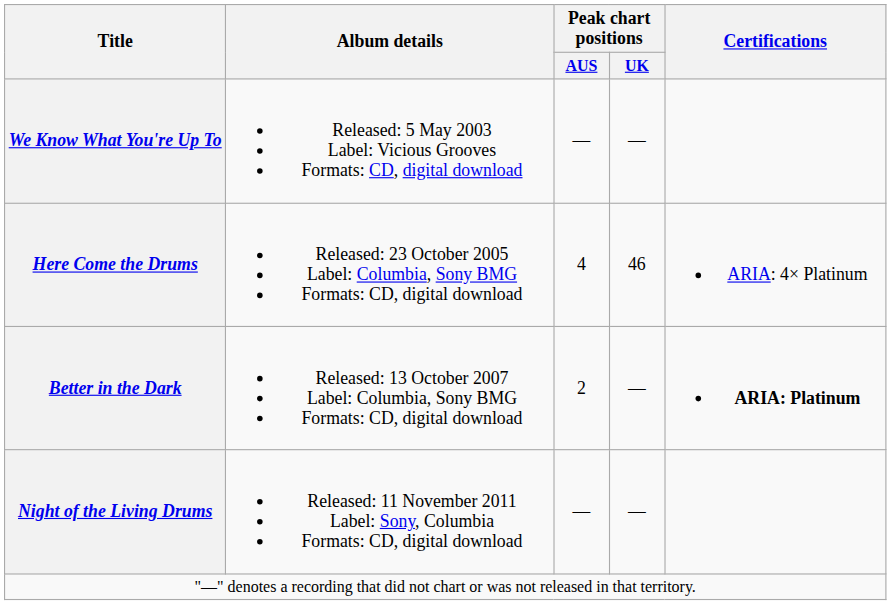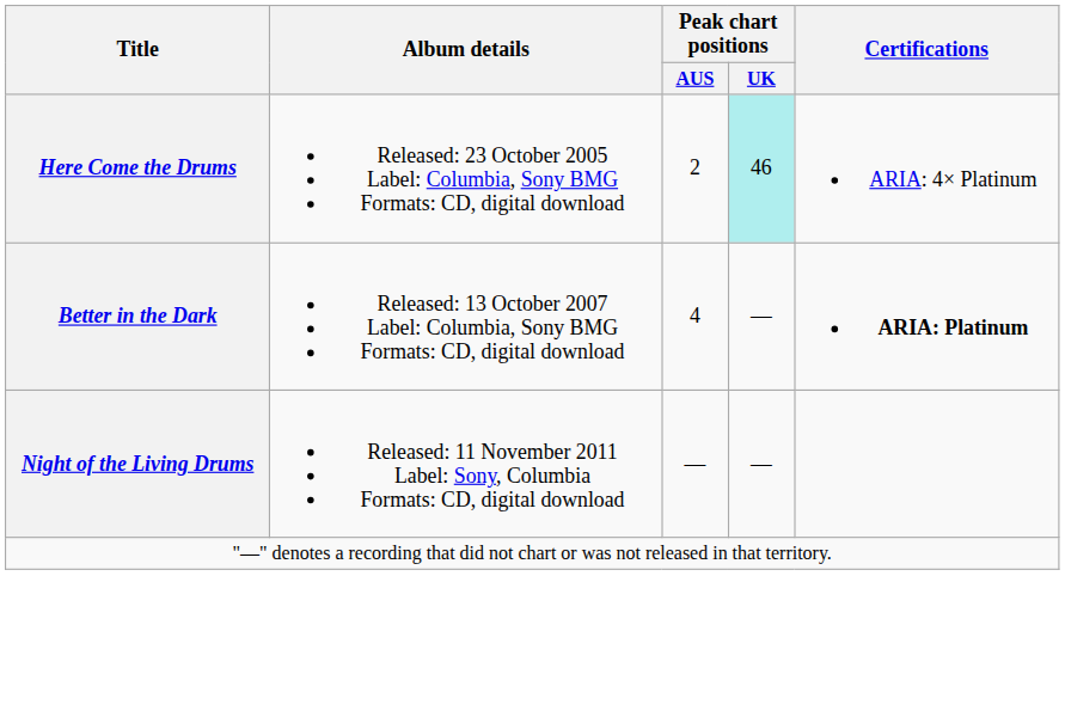- row: We Know What You're Up To | Released: 5 May 2003 Label: Vicious Grooves Formats: CD, digital download | — | —
Here Come the Drums | Peak chart positions / AUS: 4 -> 2
Here Come the Drums | Peak chart positions / UK: no background -> paleturquoise background
Better in the Dark | Peak chart positions / AUS: 2 -> 4
